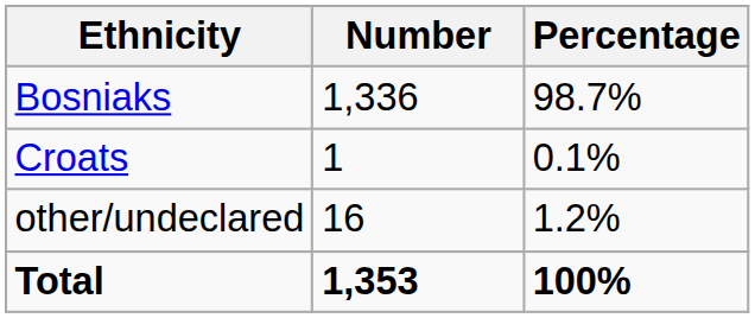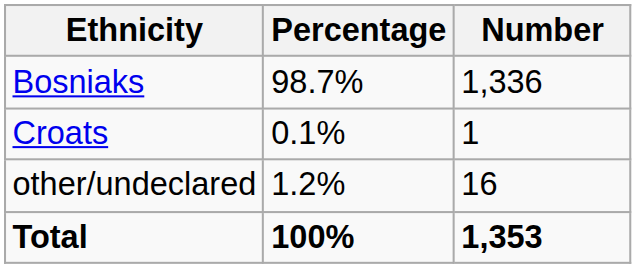columns swapped: Number <-> Percentage
